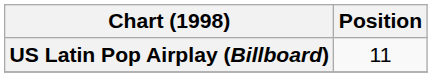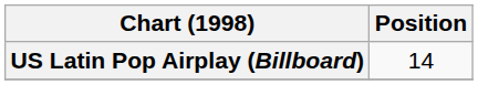US Latin Pop Airplay (Billboard) | Position: 11 -> 14
